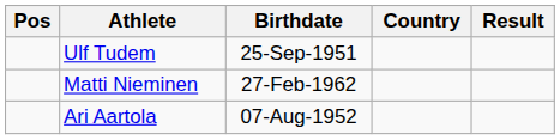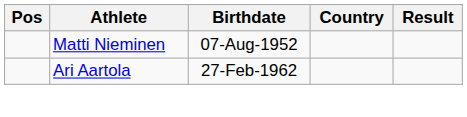- row: Ulf Tudem | 25-Sep-1951
Matti Nieminen | Birthdate: 27-Feb-1962 -> 07-Aug-1952
Ari Aartola | Birthdate: 07-Aug-1952 -> 27-Feb-1962
